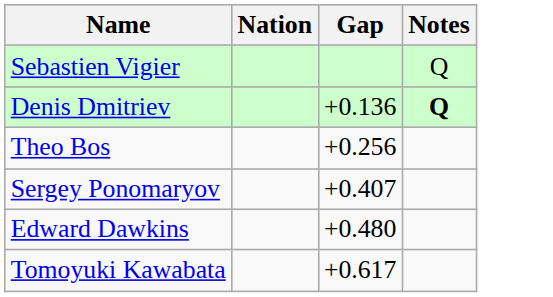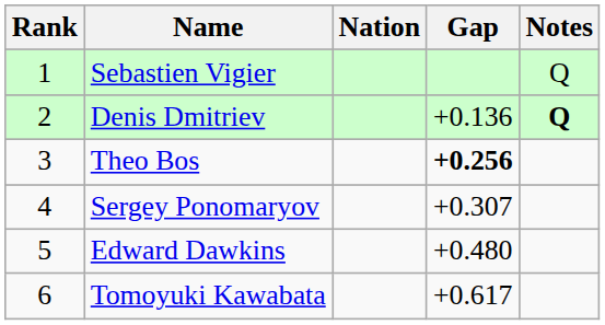+ column: Rank | 1 | 2 | 3 | 4 | 5 | 6
Theo Bos | Gap: normal -> bold
Sergey Ponomaryov | Gap: +0.407 -> +0.307
